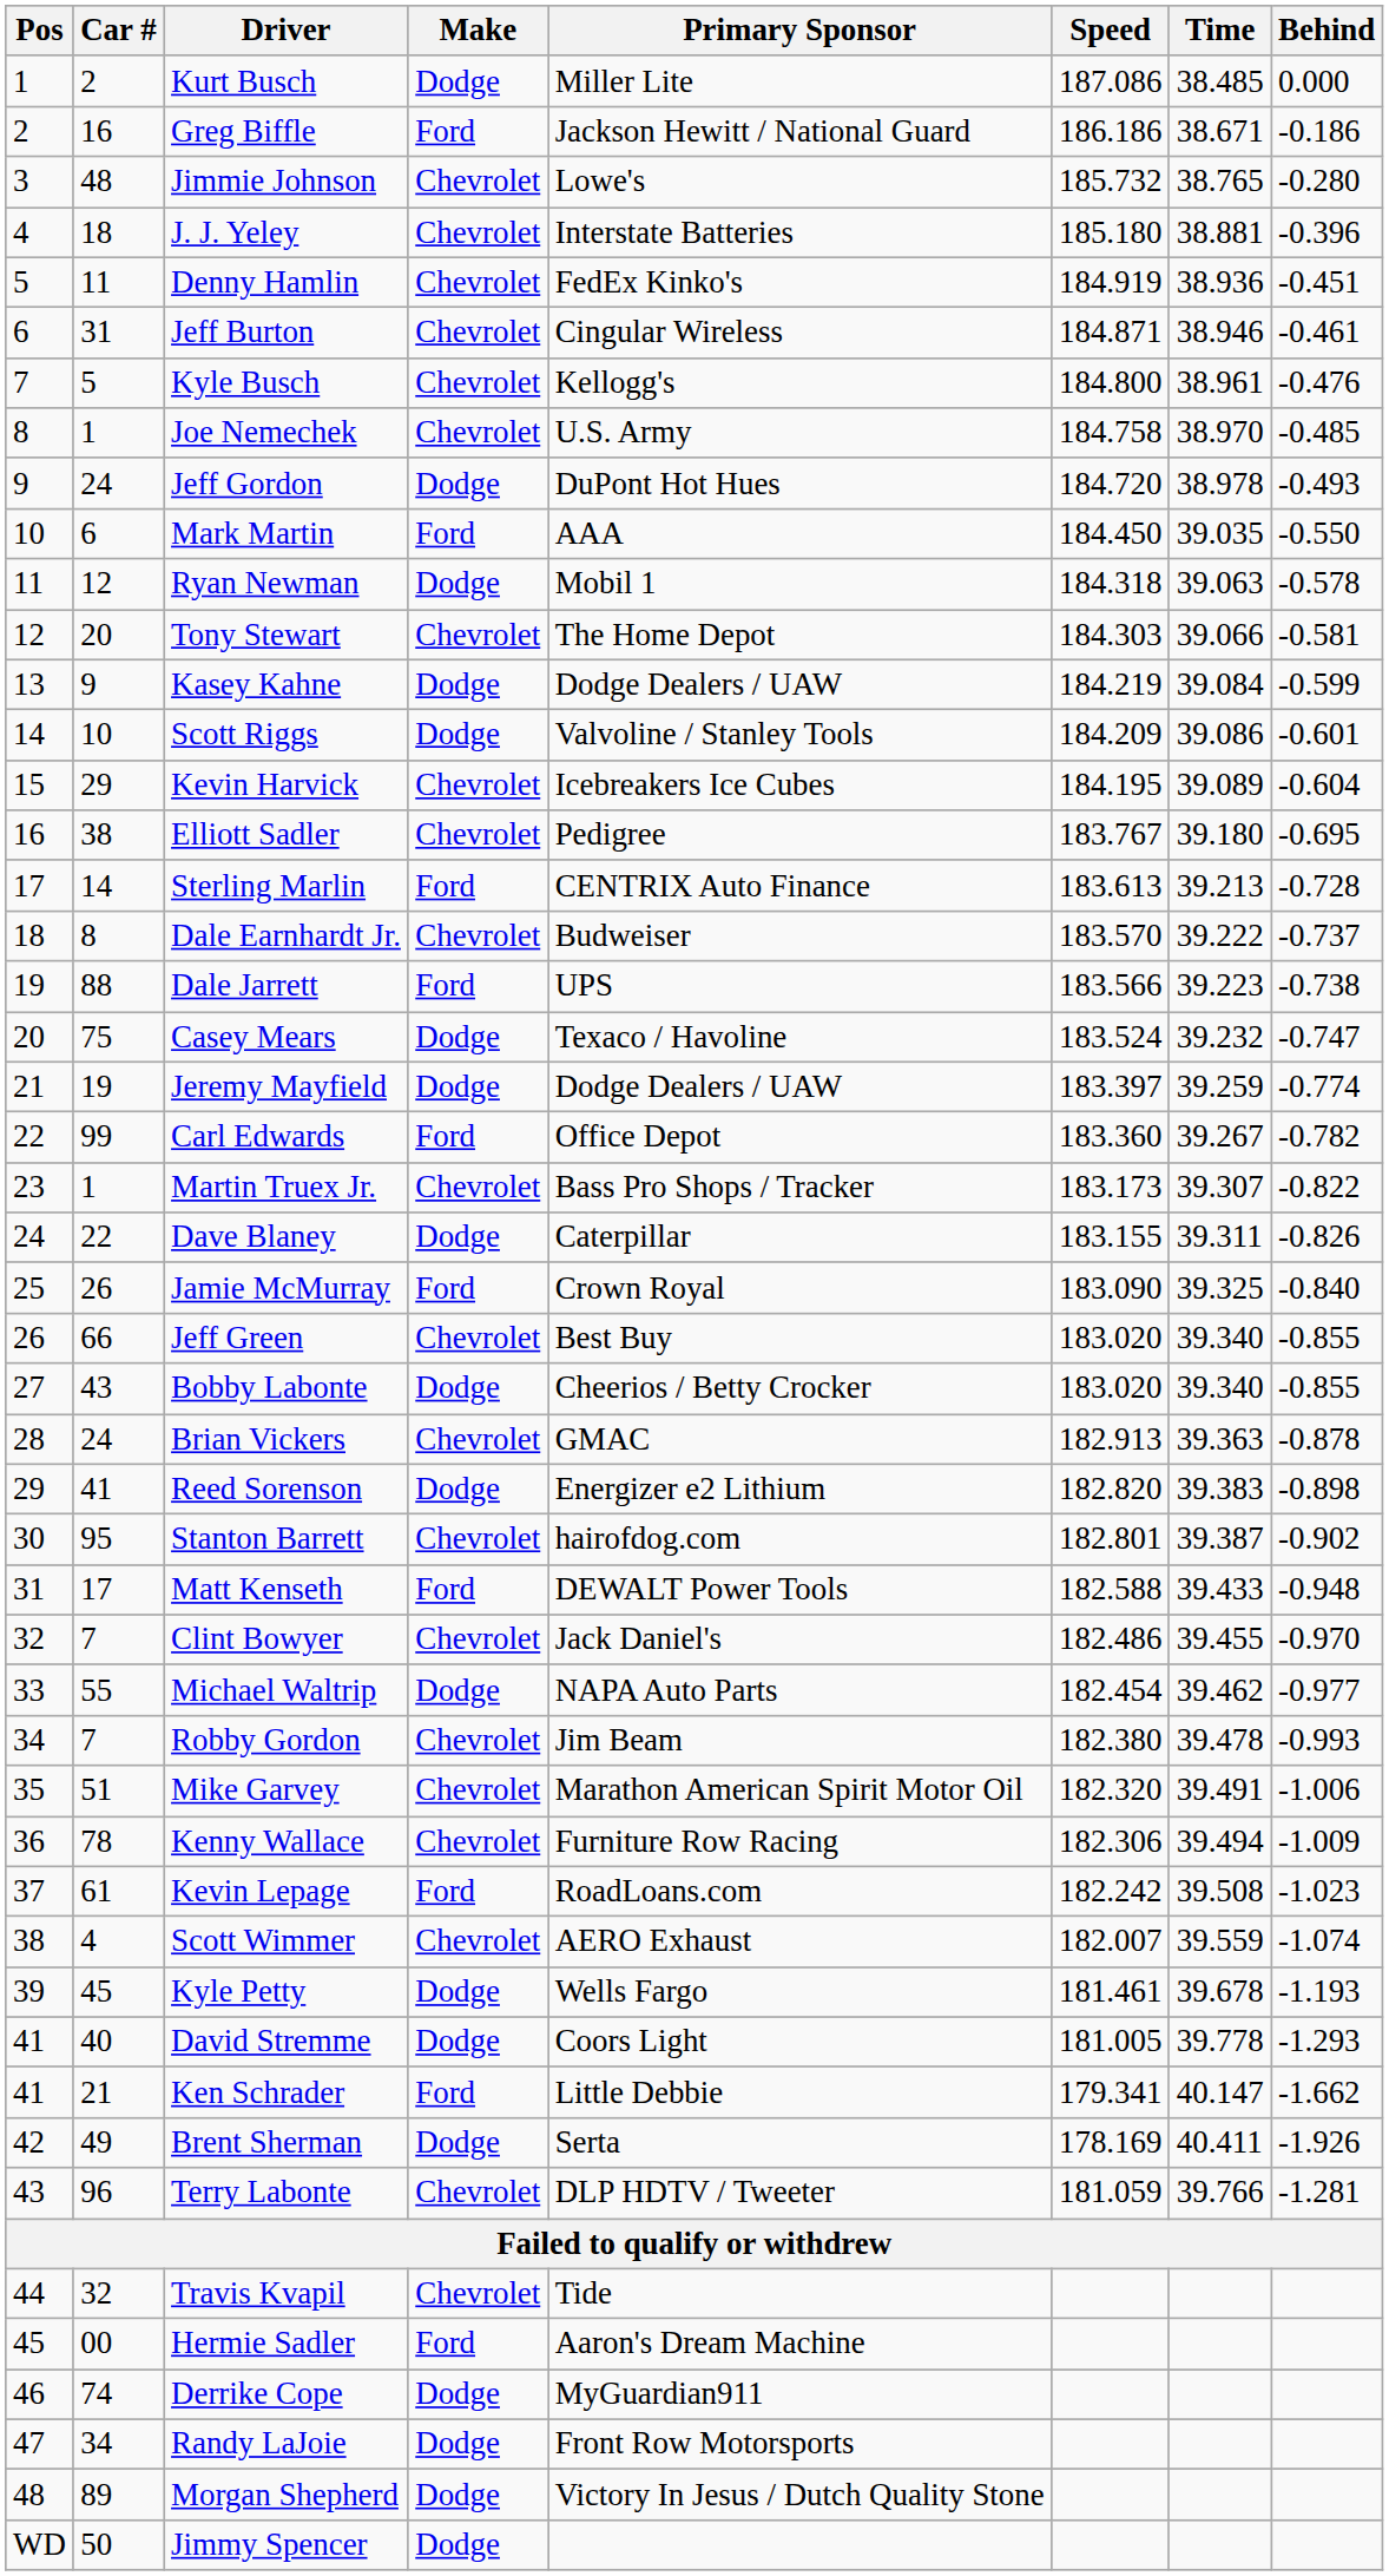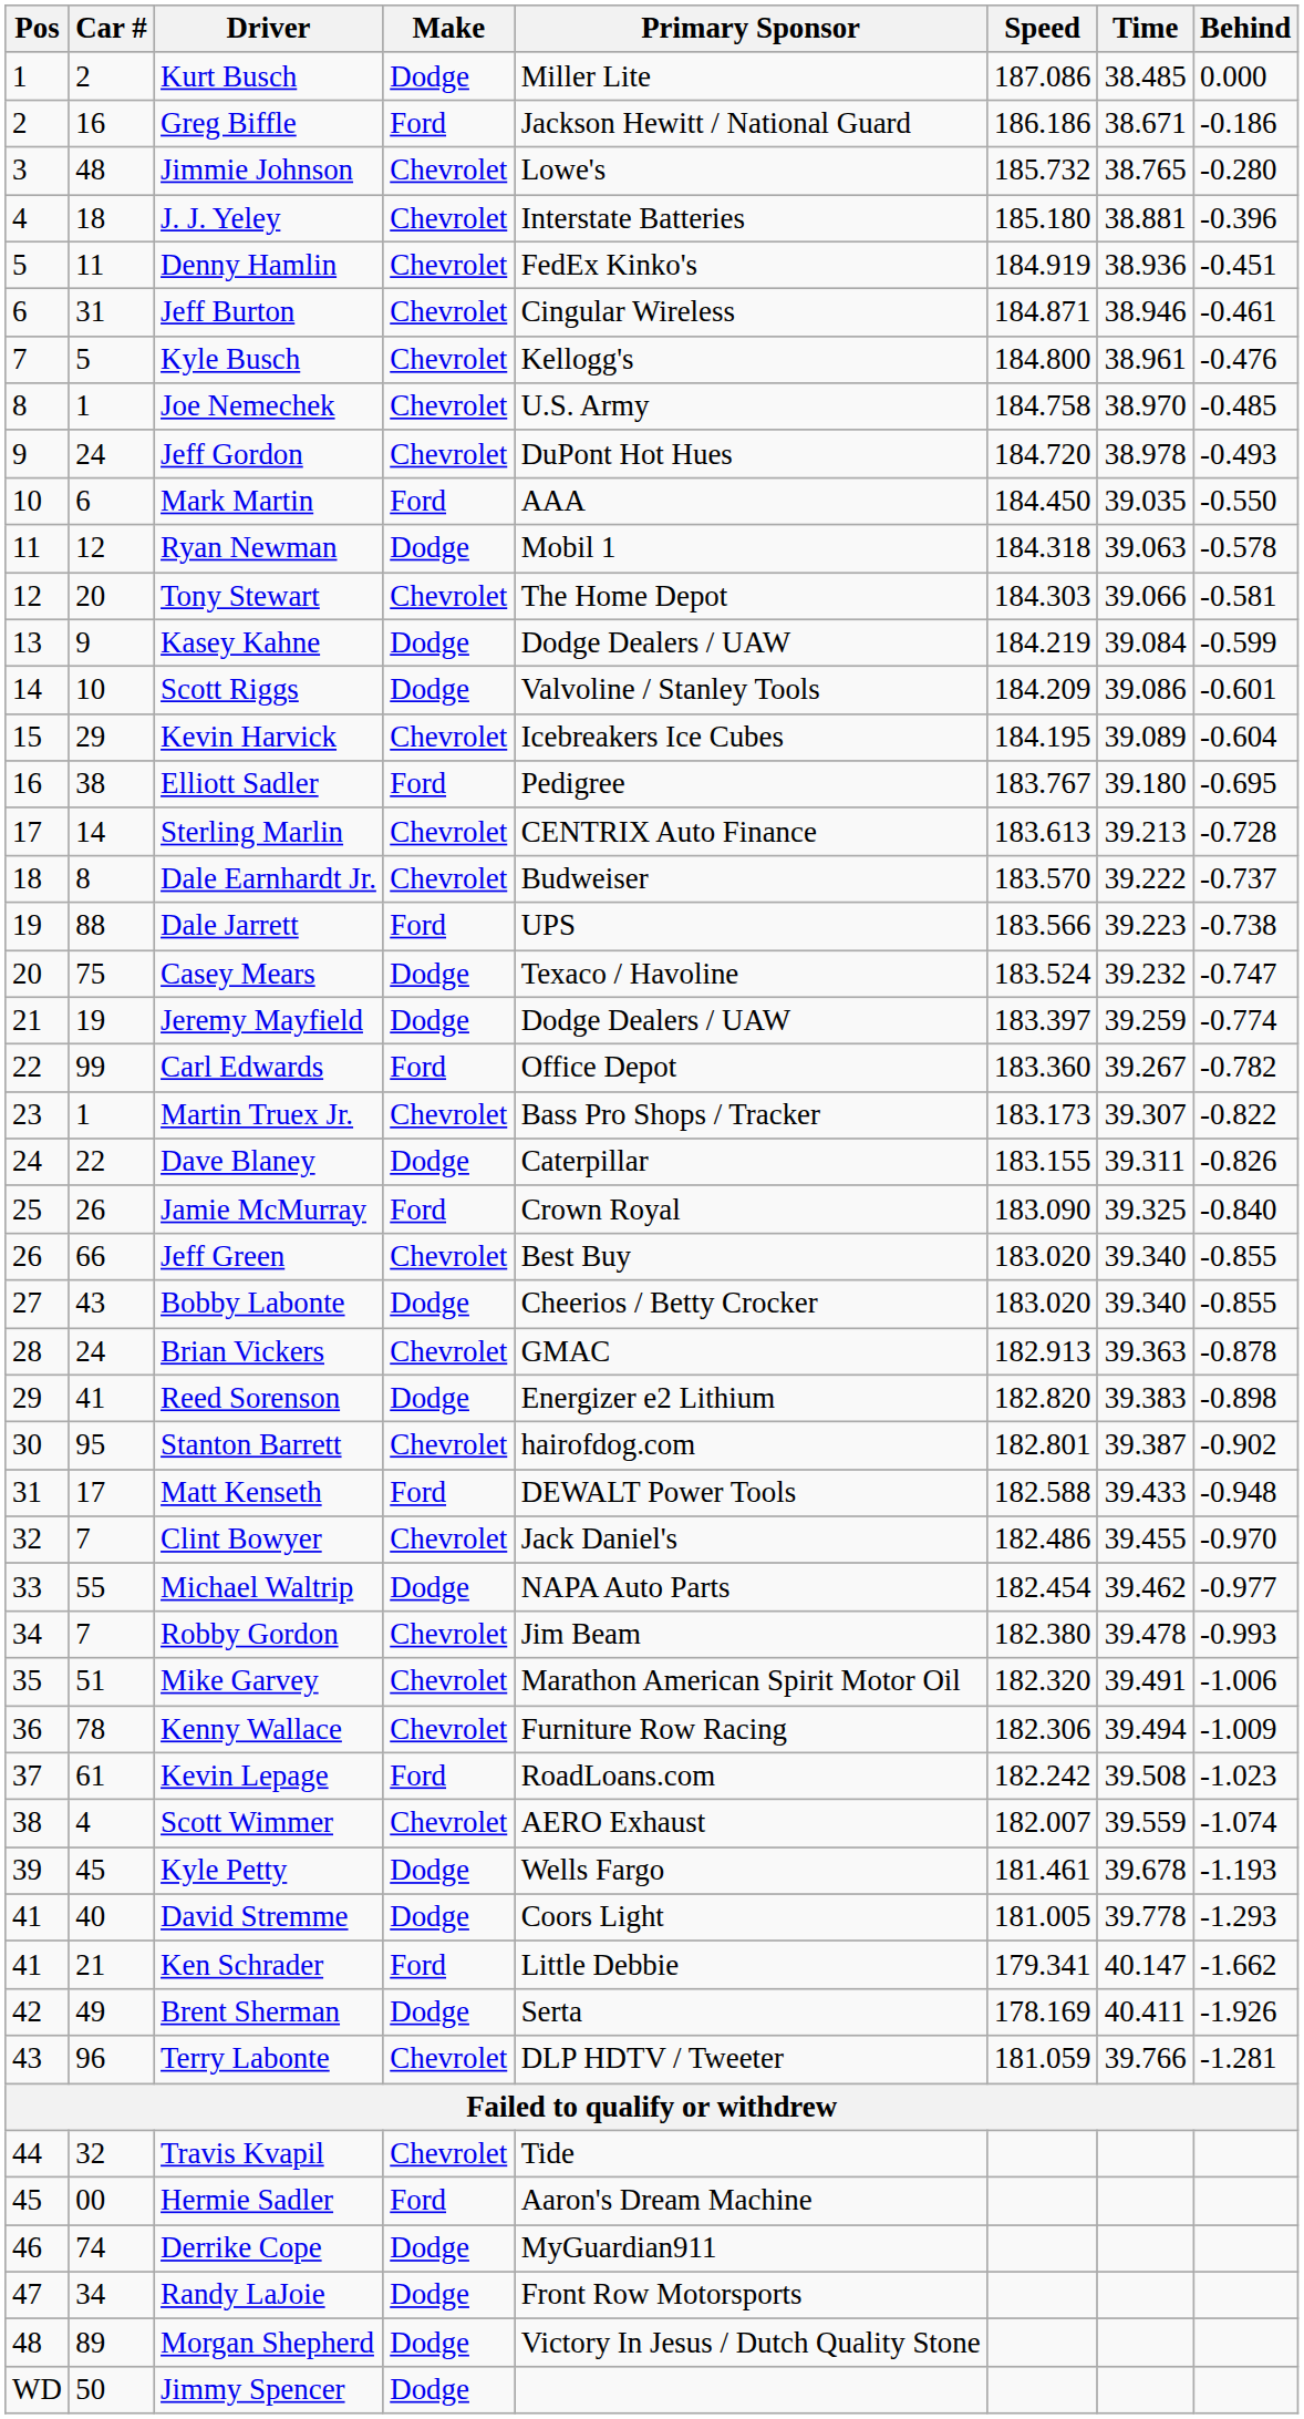Jeff Gordon | Make: Dodge -> Chevrolet
Elliott Sadler | Make: Chevrolet -> Ford
Sterling Marlin | Make: Ford -> Chevrolet
